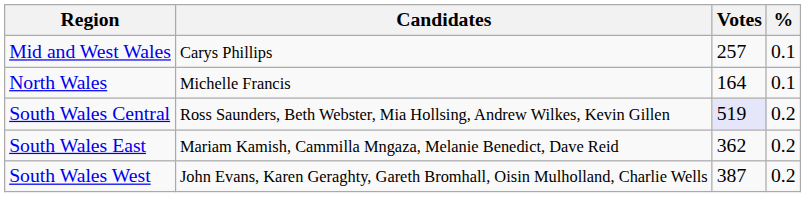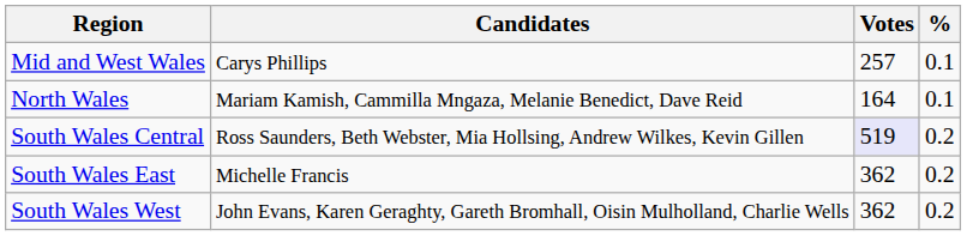North Wales | Candidates: Michelle Francis -> Mariam Kamish, Cammilla Mngaza, Melanie Benedict, Dave Reid
South Wales East | Candidates: Mariam Kamish, Cammilla Mngaza, Melanie Benedict, Dave Reid -> Michelle Francis
South Wales West | Votes: 387 -> 362
